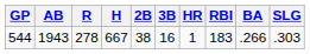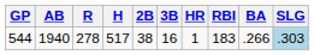544 | AB: 1943 -> 1940
544 | H: 667 -> 517
544 | SLG: no background -> lightblue background
